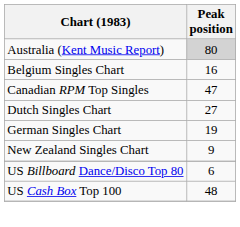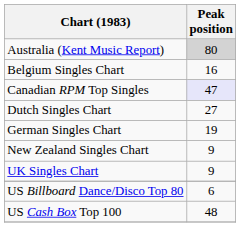Canadian RPM Top Singles | Peak position: no background -> lavender background
+ row: UK Singles Chart | 9
